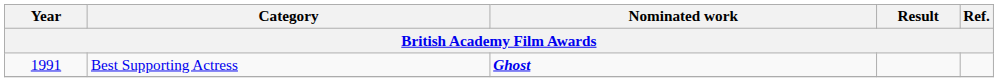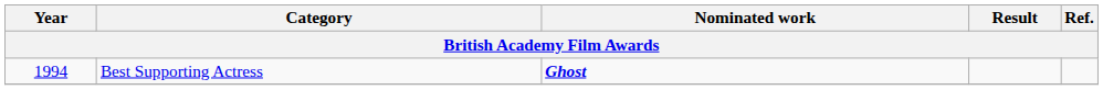Best Supporting Actress | Year: 1991 -> 1994
